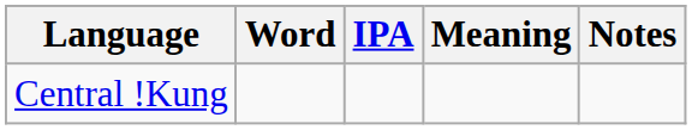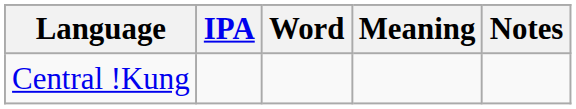columns swapped: Word <-> IPA
